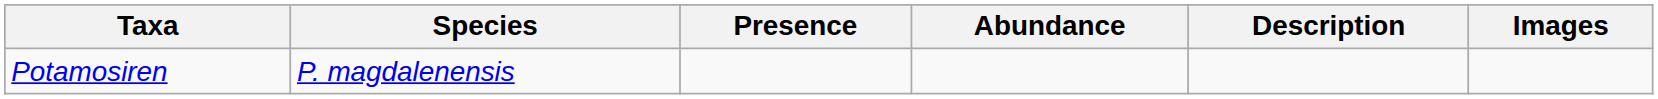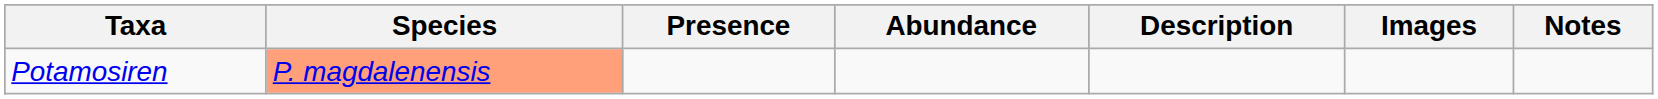+ column: Notes
Potamosiren | Species: no background -> lightsalmon background
